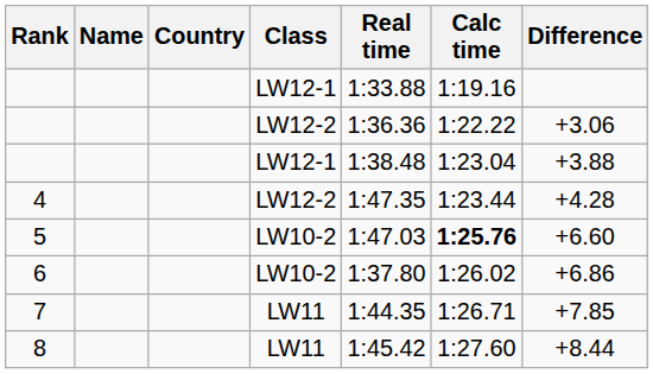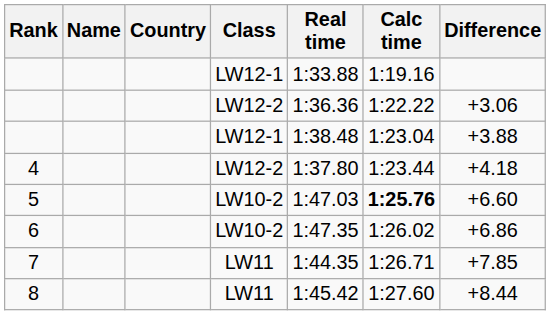4 | Real time: 1:47.35 -> 1:37.80
4 | Difference: +4.28 -> +4.18
6 | Real time: 1:37.80 -> 1:47.35
